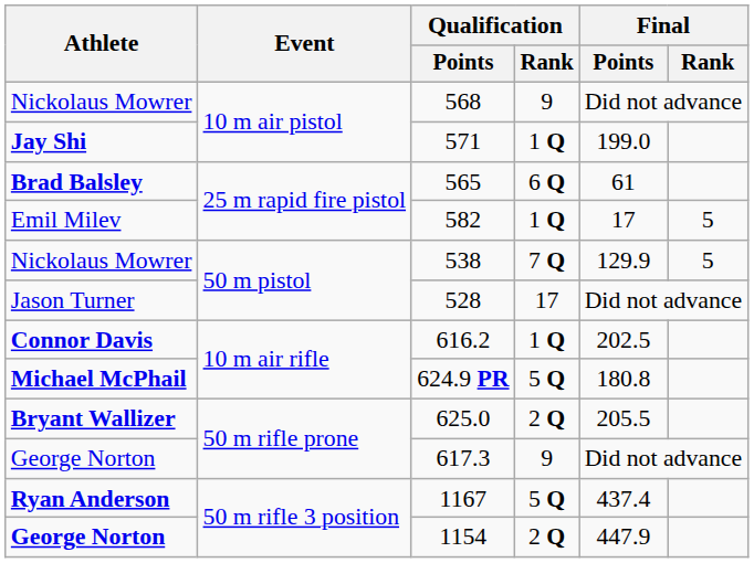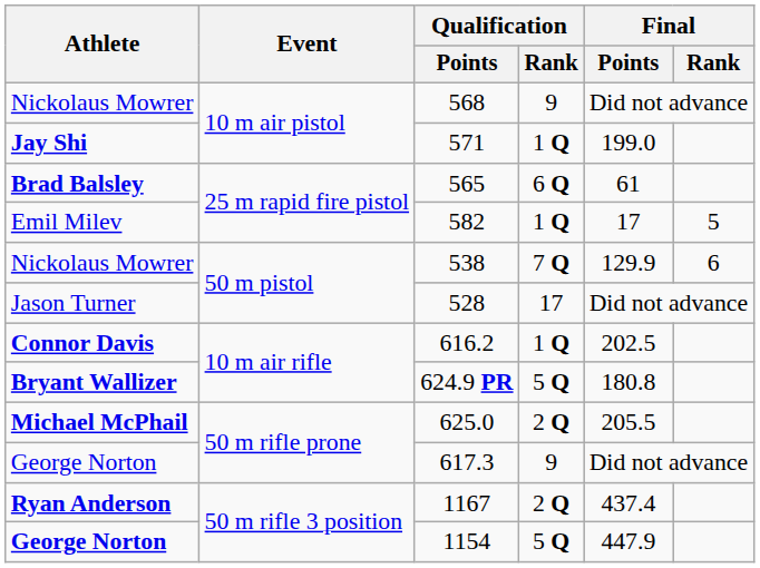538 | Final / Rank: 5 -> 6
624.9 PR | Athlete: Michael McPhail -> Bryant Wallizer
625.0 | Athlete: Bryant Wallizer -> Michael McPhail
1167 | Qualification / Rank: 5 Q -> 2 Q
1154 | Qualification / Rank: 2 Q -> 5 Q
